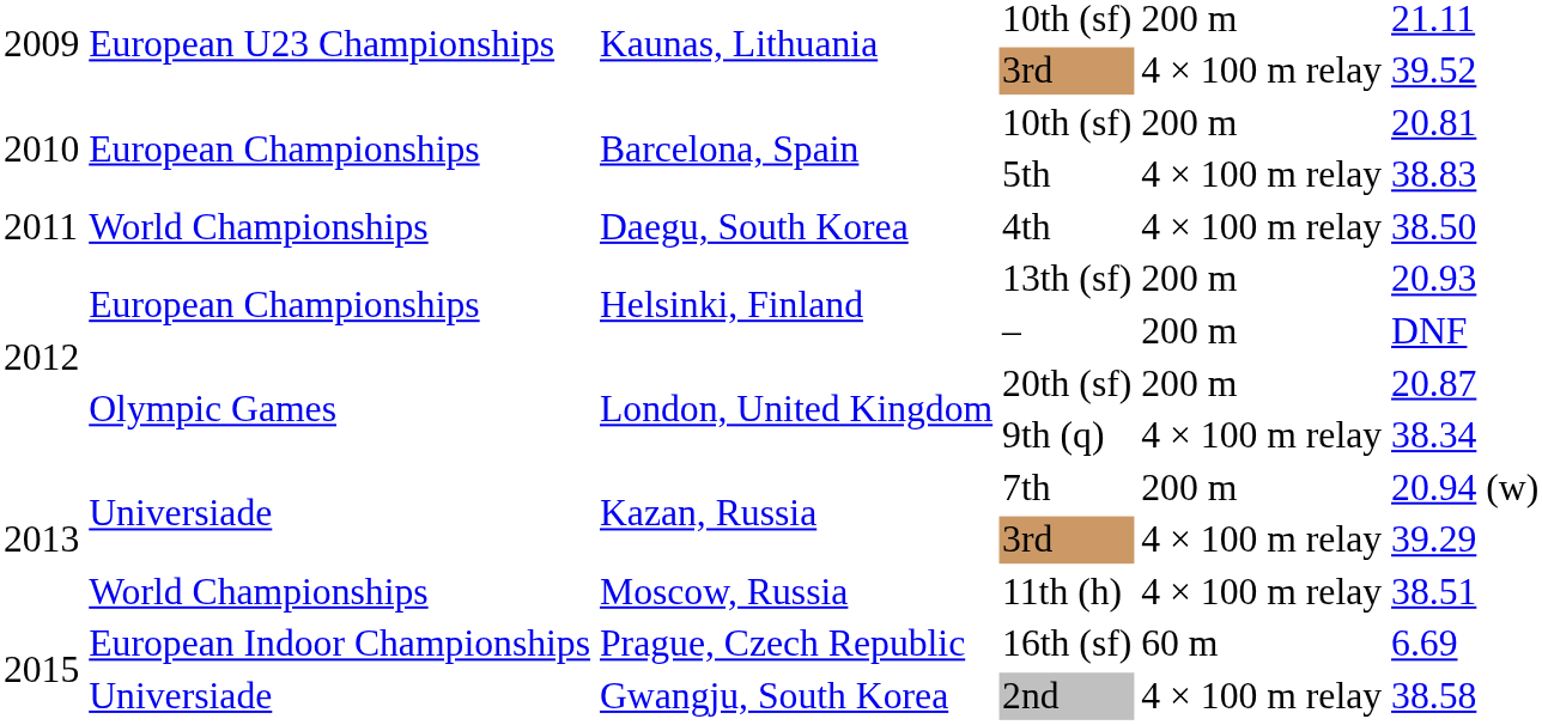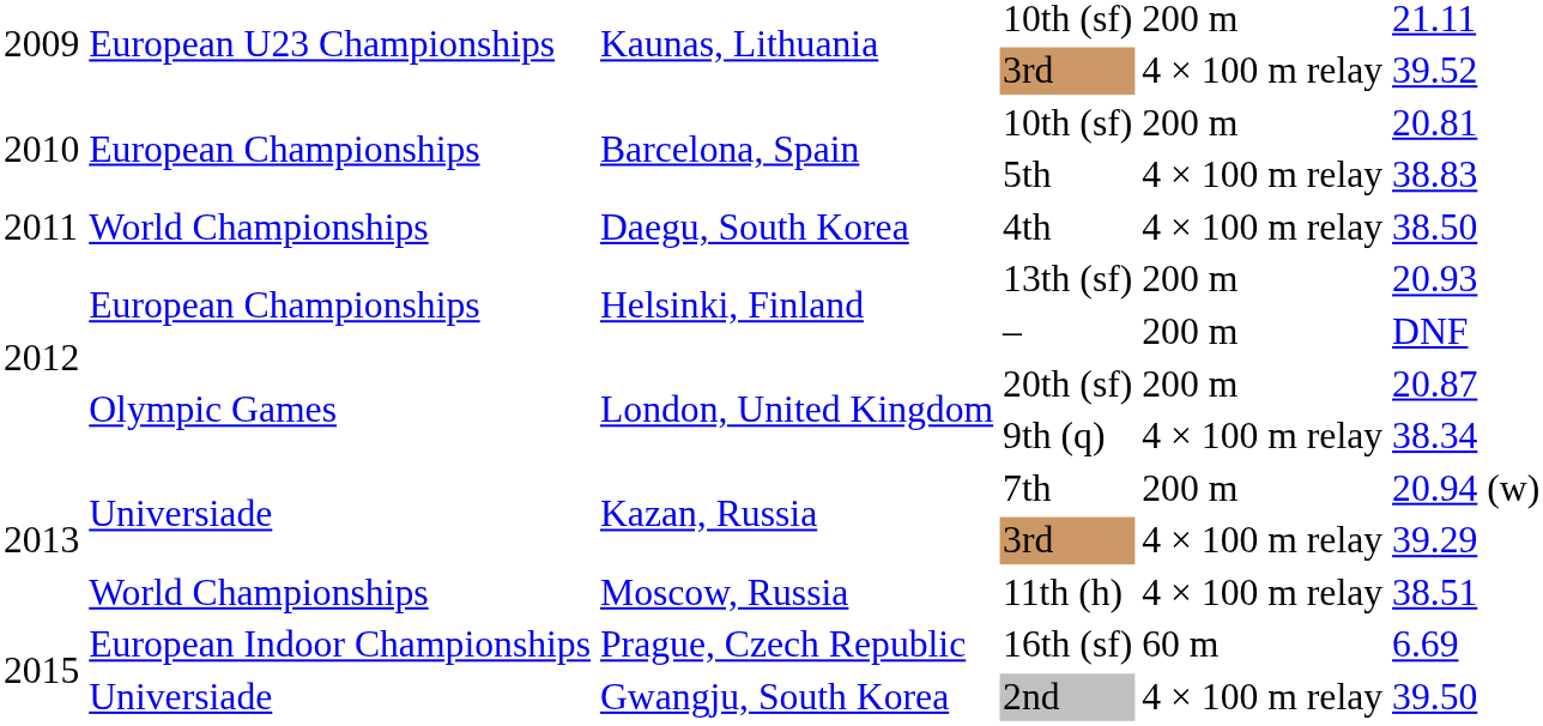2nd | column 6: 38.58 -> 39.50
